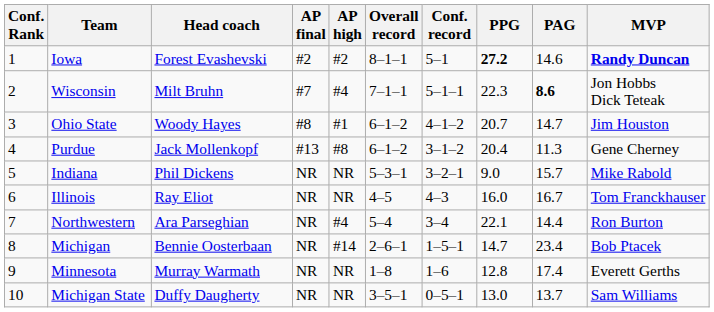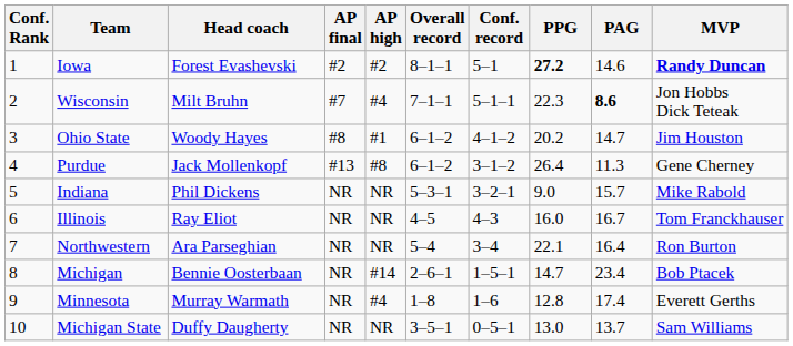Ohio State | PPG: 20.7 -> 20.2
Purdue | PPG: 20.4 -> 26.4
Northwestern | AP high: #4 -> NR
Northwestern | PAG: 14.4 -> 16.4
Minnesota | AP high: NR -> #4
